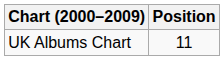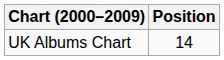UK Albums Chart | Position: 11 -> 14
